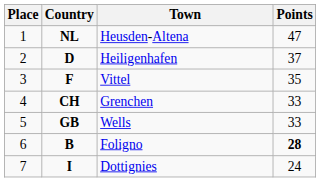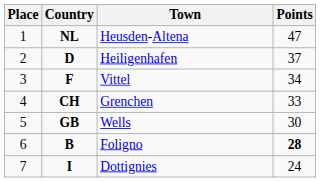Vittel | Points: 35 -> 34
Wells | Points: 33 -> 30
